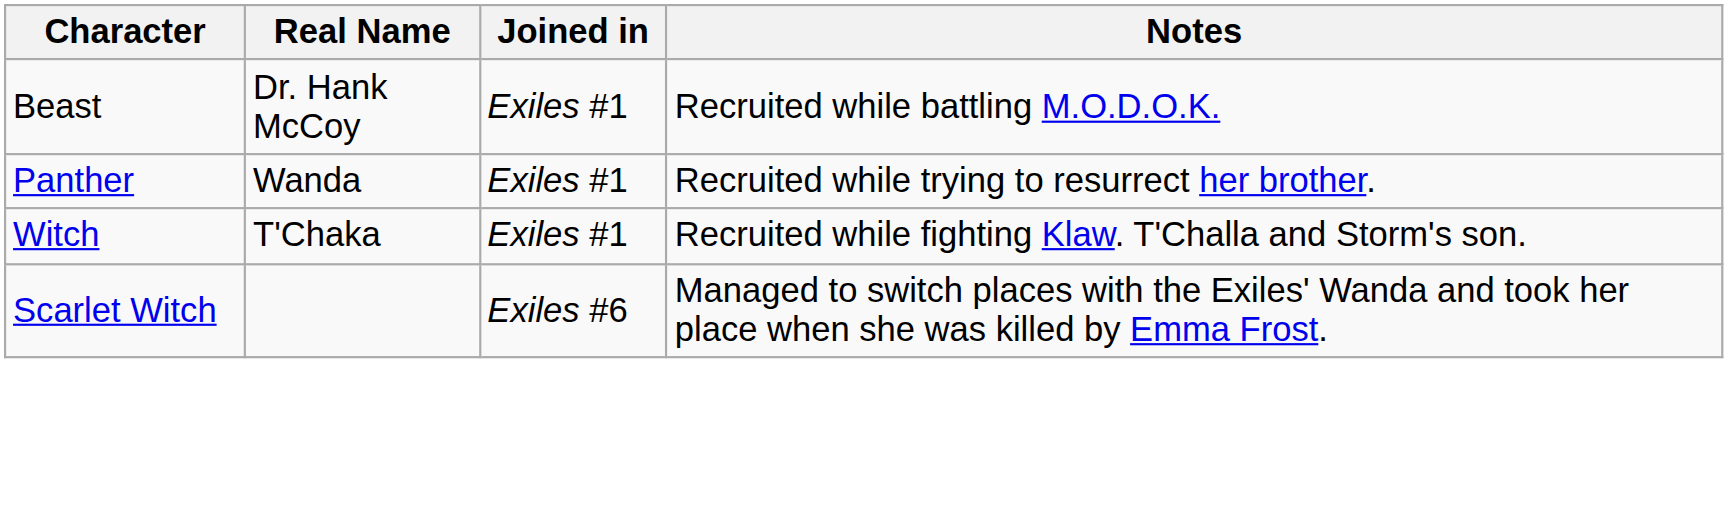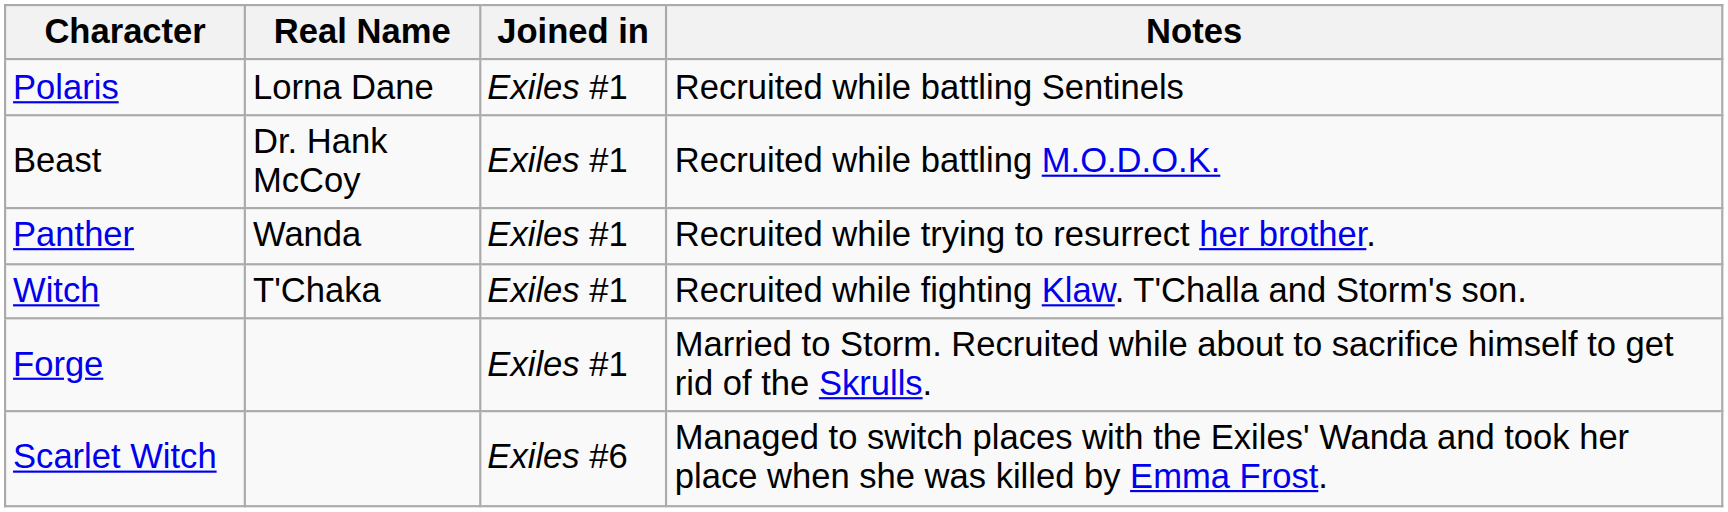+ row: Polaris | Lorna Dane | Exiles #1 | Recruited while battling Sentinels
+ row: Forge | Exiles #1 | Married to Storm. Recruited while about to sacrifice himself to get rid of the Skrulls.
